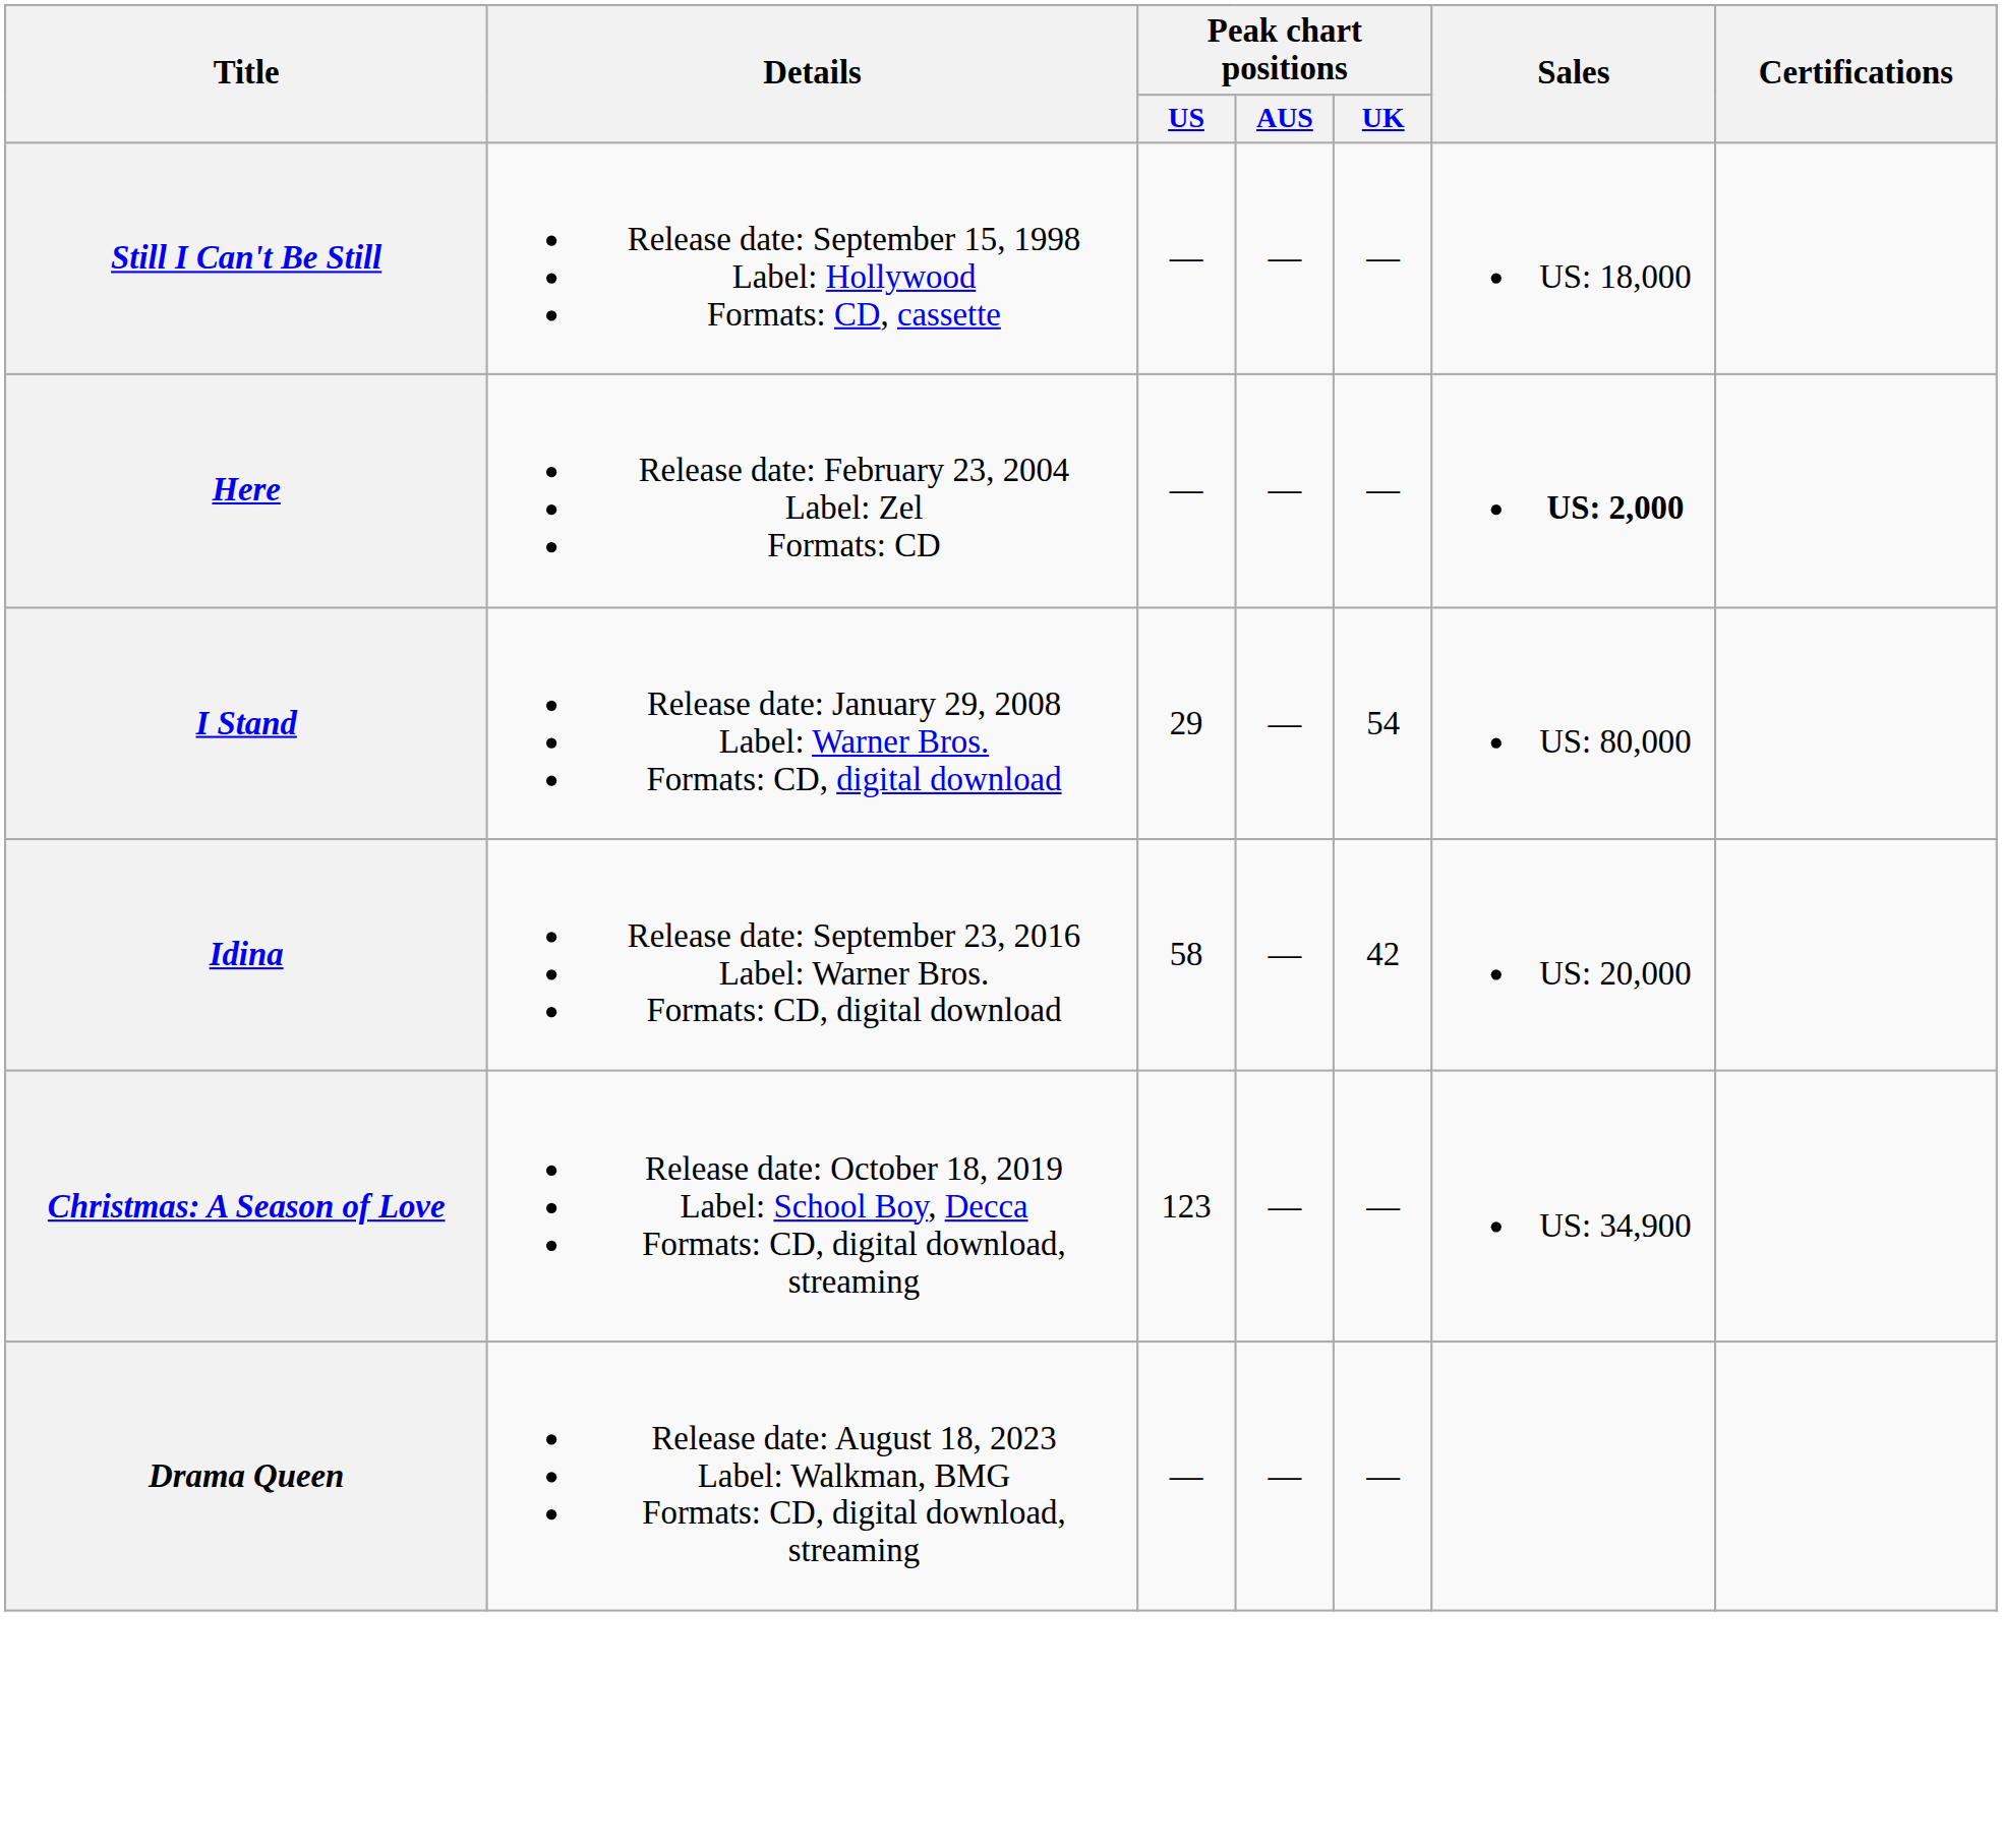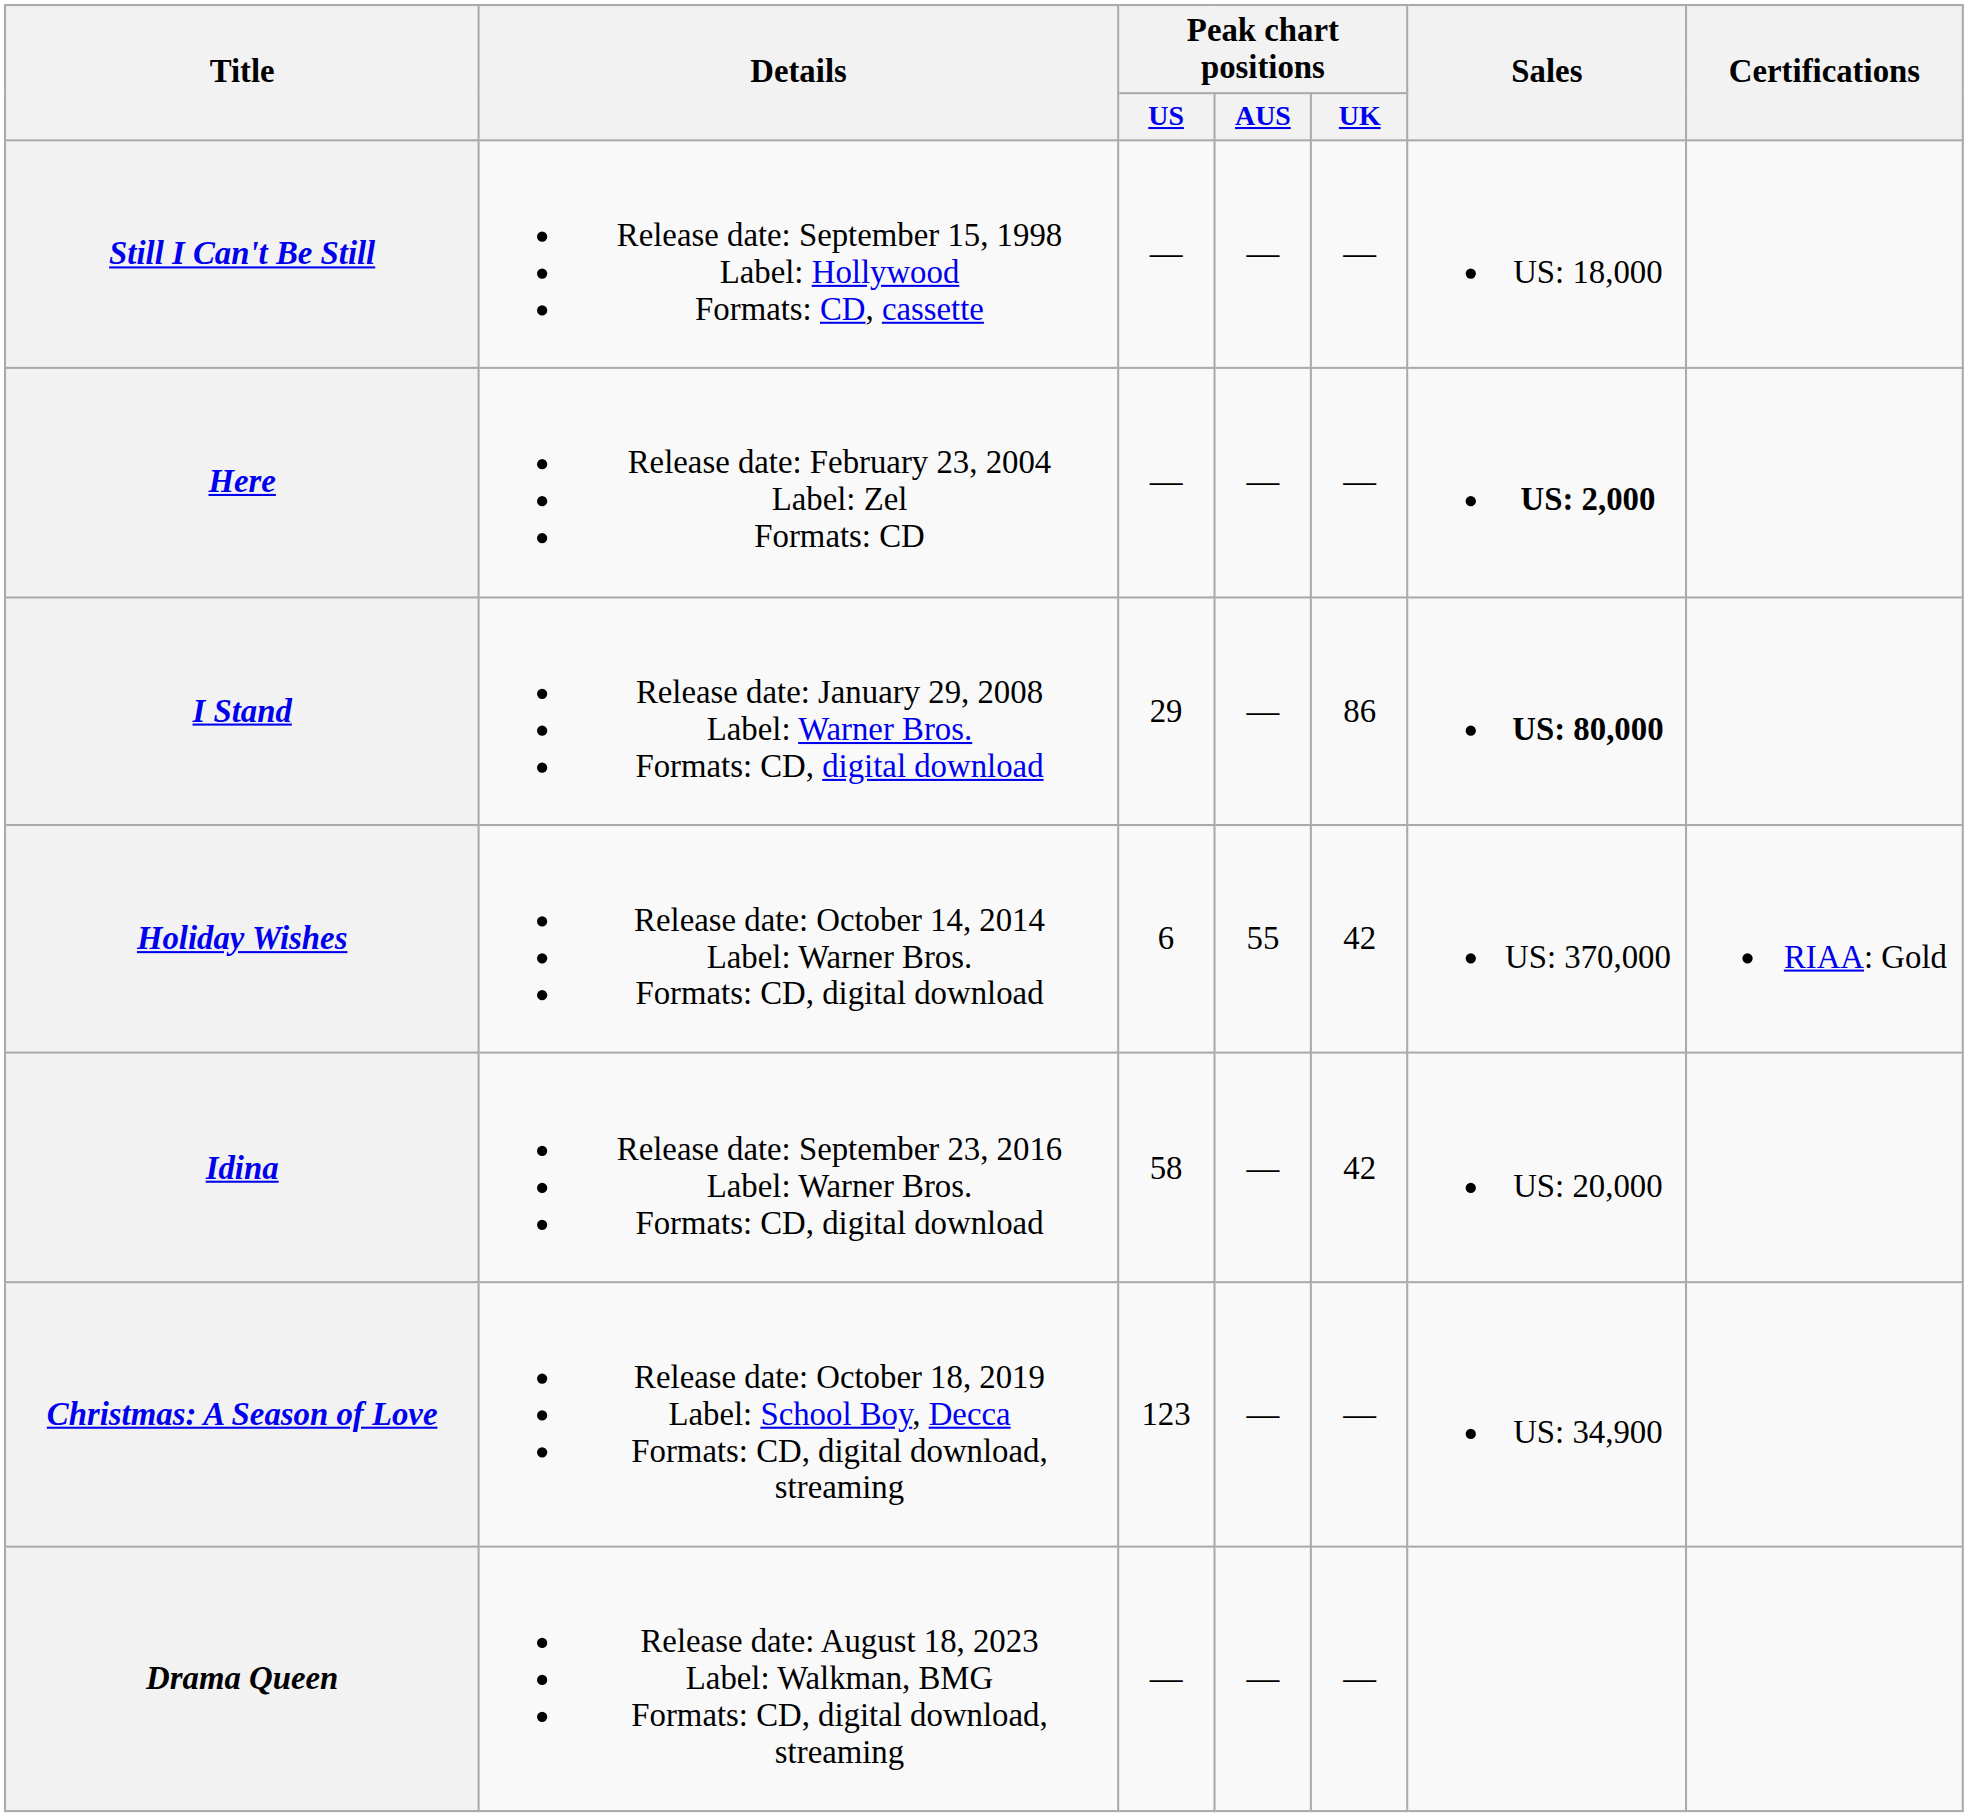I Stand | Peak chart positions / UK: 54 -> 86
I Stand | Sales: normal -> bold
+ row: Holiday Wishes | Release date: October 14, 2014 Label: Warner Bros. Formats: CD, digital download | 6 | 55 | 42 | US: 370,000 | RIAA: Gold
